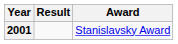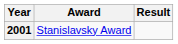columns swapped: Award <-> Result
